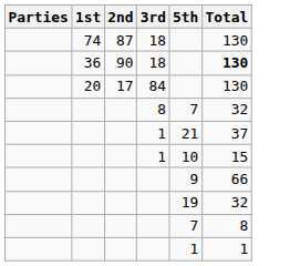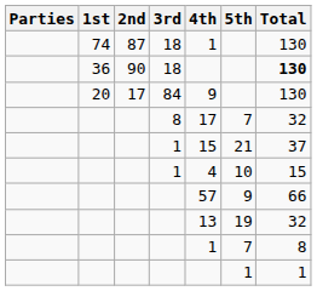+ column: 4th | 1 | 9 | 17 | 15 | 4 | 57 | 13 | 1
